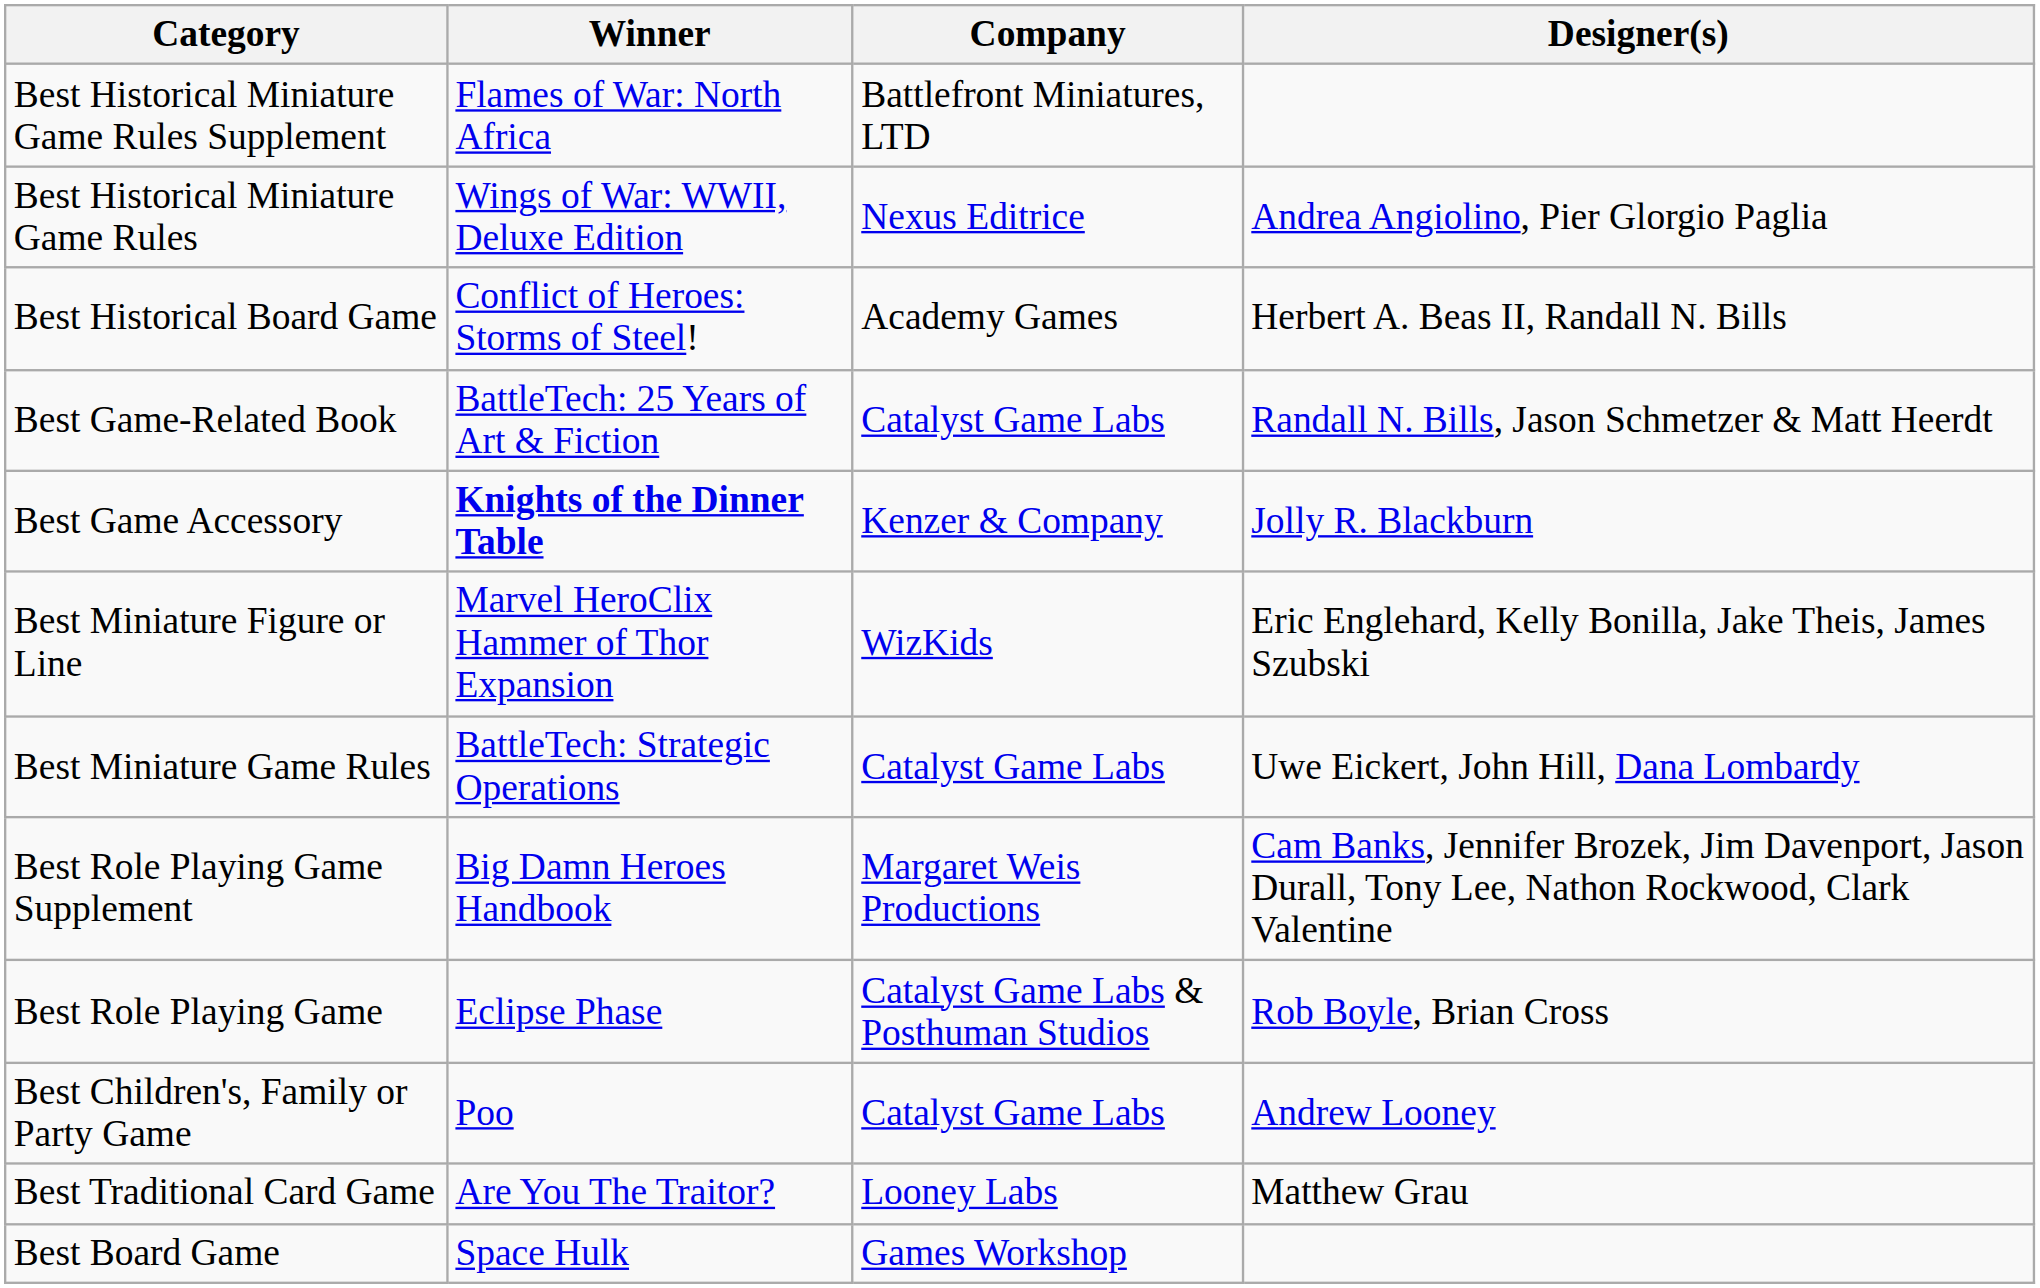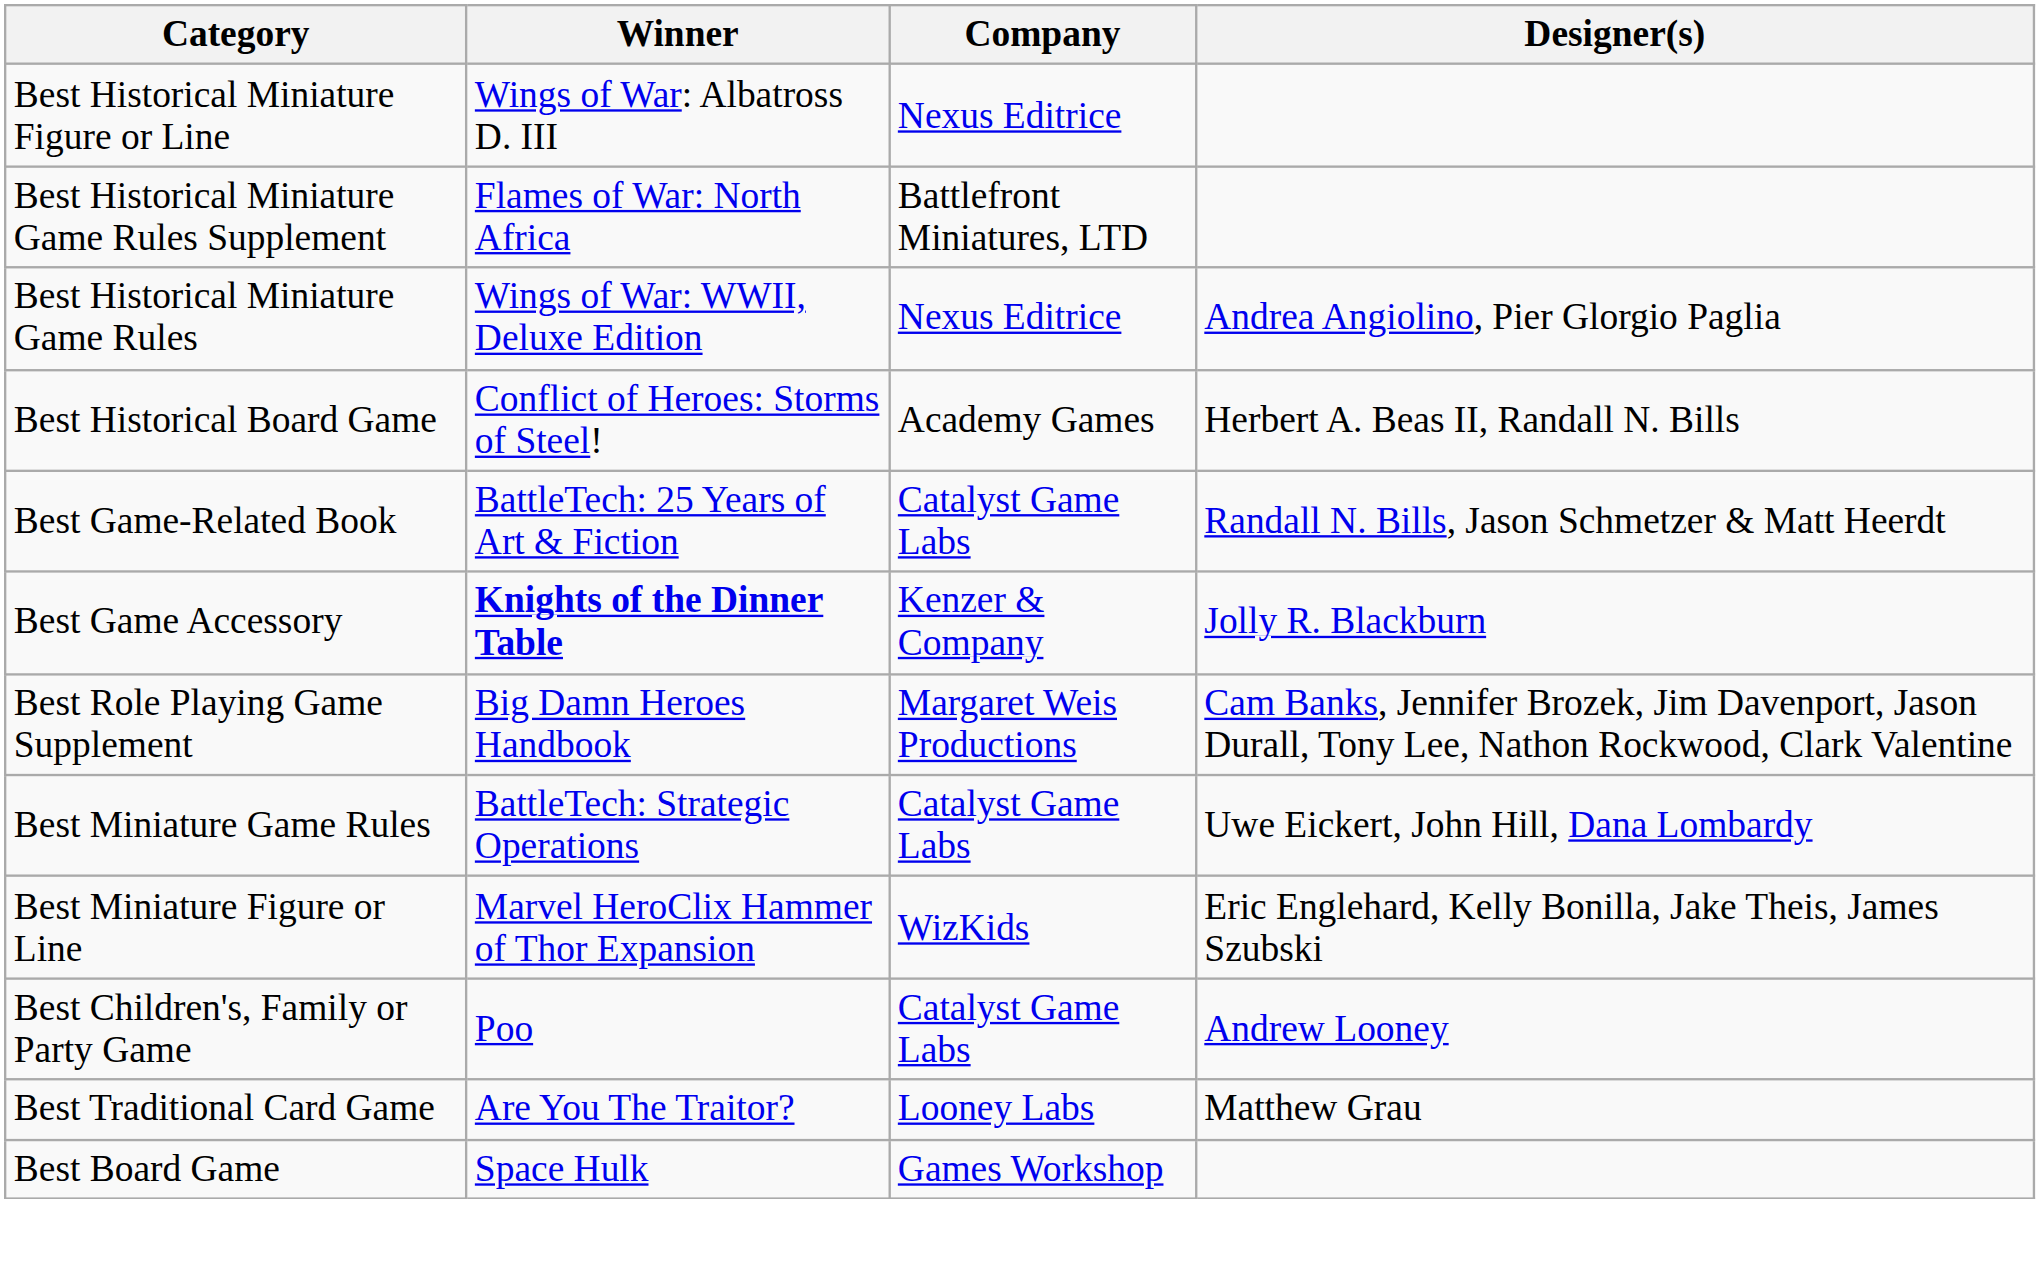+ row: Best Historical Miniature Figure or Line | Wings of War: Albatross D. III | Nexus Editrice
rows swapped: Best Miniature Figure or Line <-> Best Role Playing Game Supplement
- row: Best Role Playing Game | Eclipse Phase | Catalyst Game Labs & Posthuman Studios | Rob Boyle, Brian Cross
